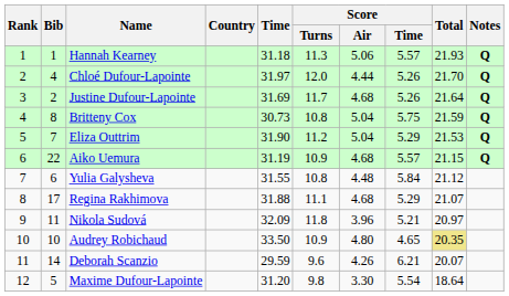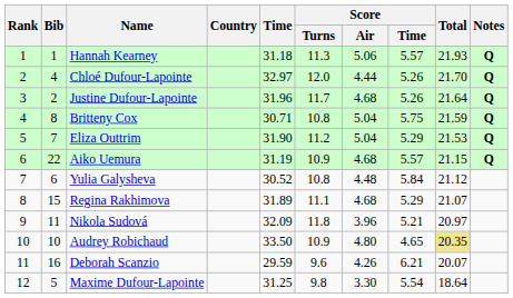Chloé Dufour-Lapointe | Time: 31.97 -> 32.97
Justine Dufour-Lapointe | Time: 31.69 -> 31.96
Britteny Cox | Time: 30.73 -> 30.71
Yulia Galysheva | Time: 31.55 -> 30.52
Regina Rakhimova | Bib: 17 -> 15
Regina Rakhimova | Time: 31.88 -> 31.89
Deborah Scanzio | Bib: 14 -> 16
Maxime Dufour-Lapointe | Time: 31.20 -> 31.25
